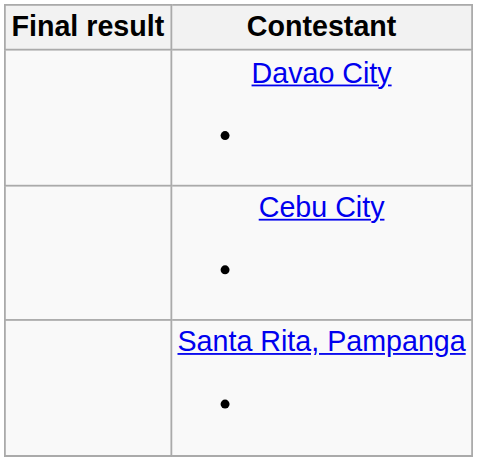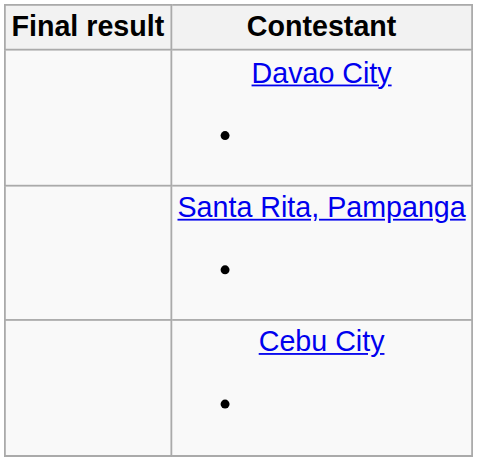rows swapped: Santa Rita, Pampanga <-> Cebu City
